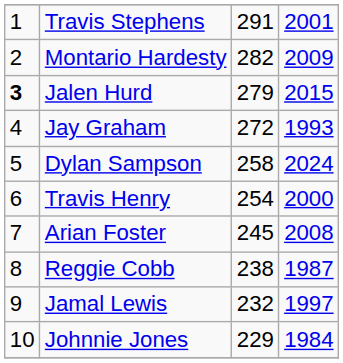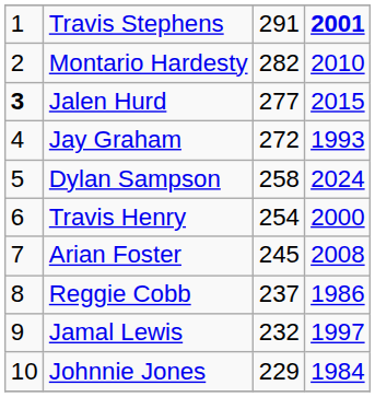Travis Stephens | column 4: normal -> bold
Montario Hardesty | column 4: 2009 -> 2010
Jalen Hurd | column 3: 279 -> 277
Reggie Cobb | column 3: 238 -> 237
Reggie Cobb | column 4: 1987 -> 1986
